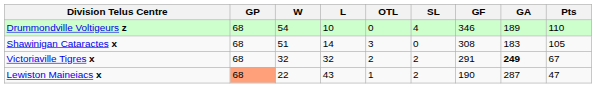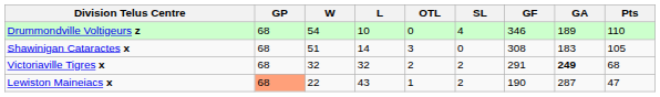Victoriaville Tigres x | Pts: 67 -> 68
